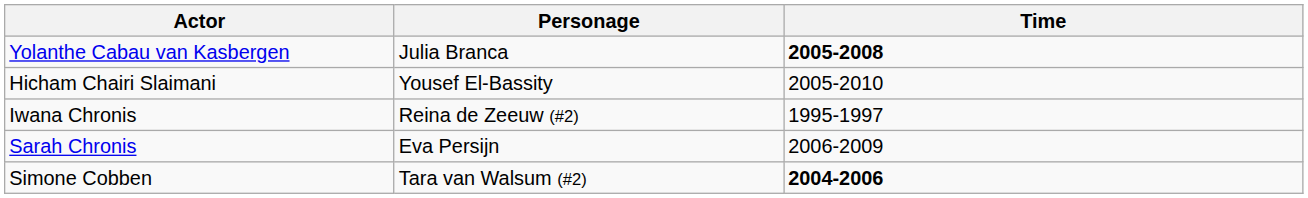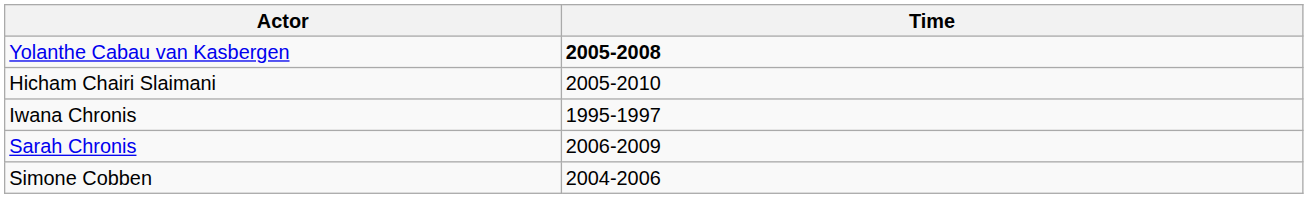- column: Personage | Julia Branca | Yousef El-Bassity | Reina de Zeeuw (#2) | Eva Persijn | Tara van Walsum (#2)
Simone Cobben | Time: bold -> normal
